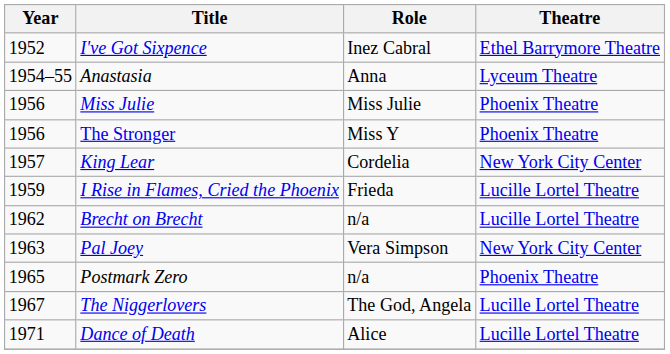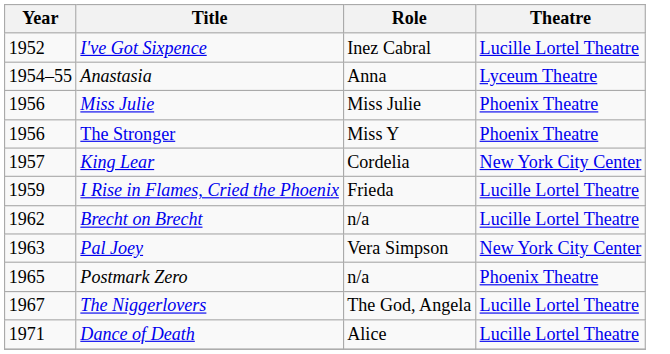I've Got Sixpence | Theatre: Ethel Barrymore Theatre -> Lucille Lortel Theatre
